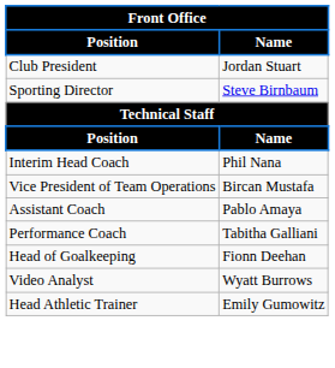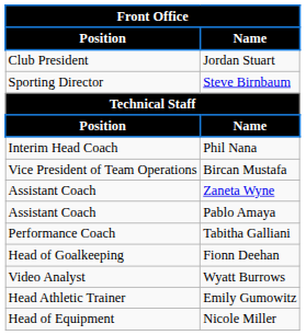+ row: Assistant Coach | Zaneta Wyne
+ row: Head of Equipment | Nicole Miller
